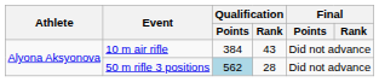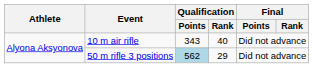10 m air rifle | Qualification / Points: 384 -> 343
10 m air rifle | Qualification / Rank: 43 -> 40
50 m rifle 3 positions | Qualification / Rank: 28 -> 29
